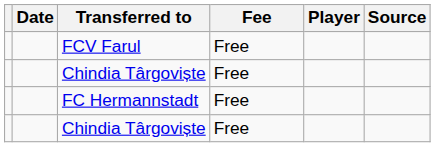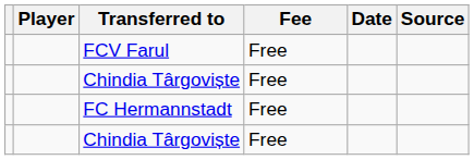columns swapped: Player <-> Date
